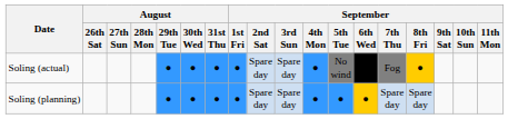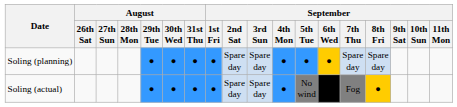rows swapped: Soling (planning) <-> Soling (actual)
